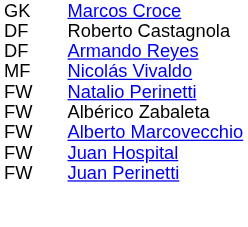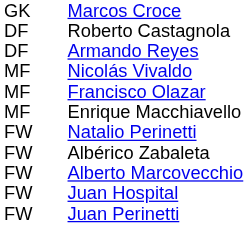+ row: MF | Francisco Olazar
+ row: MF | Enrique Macchiavello
